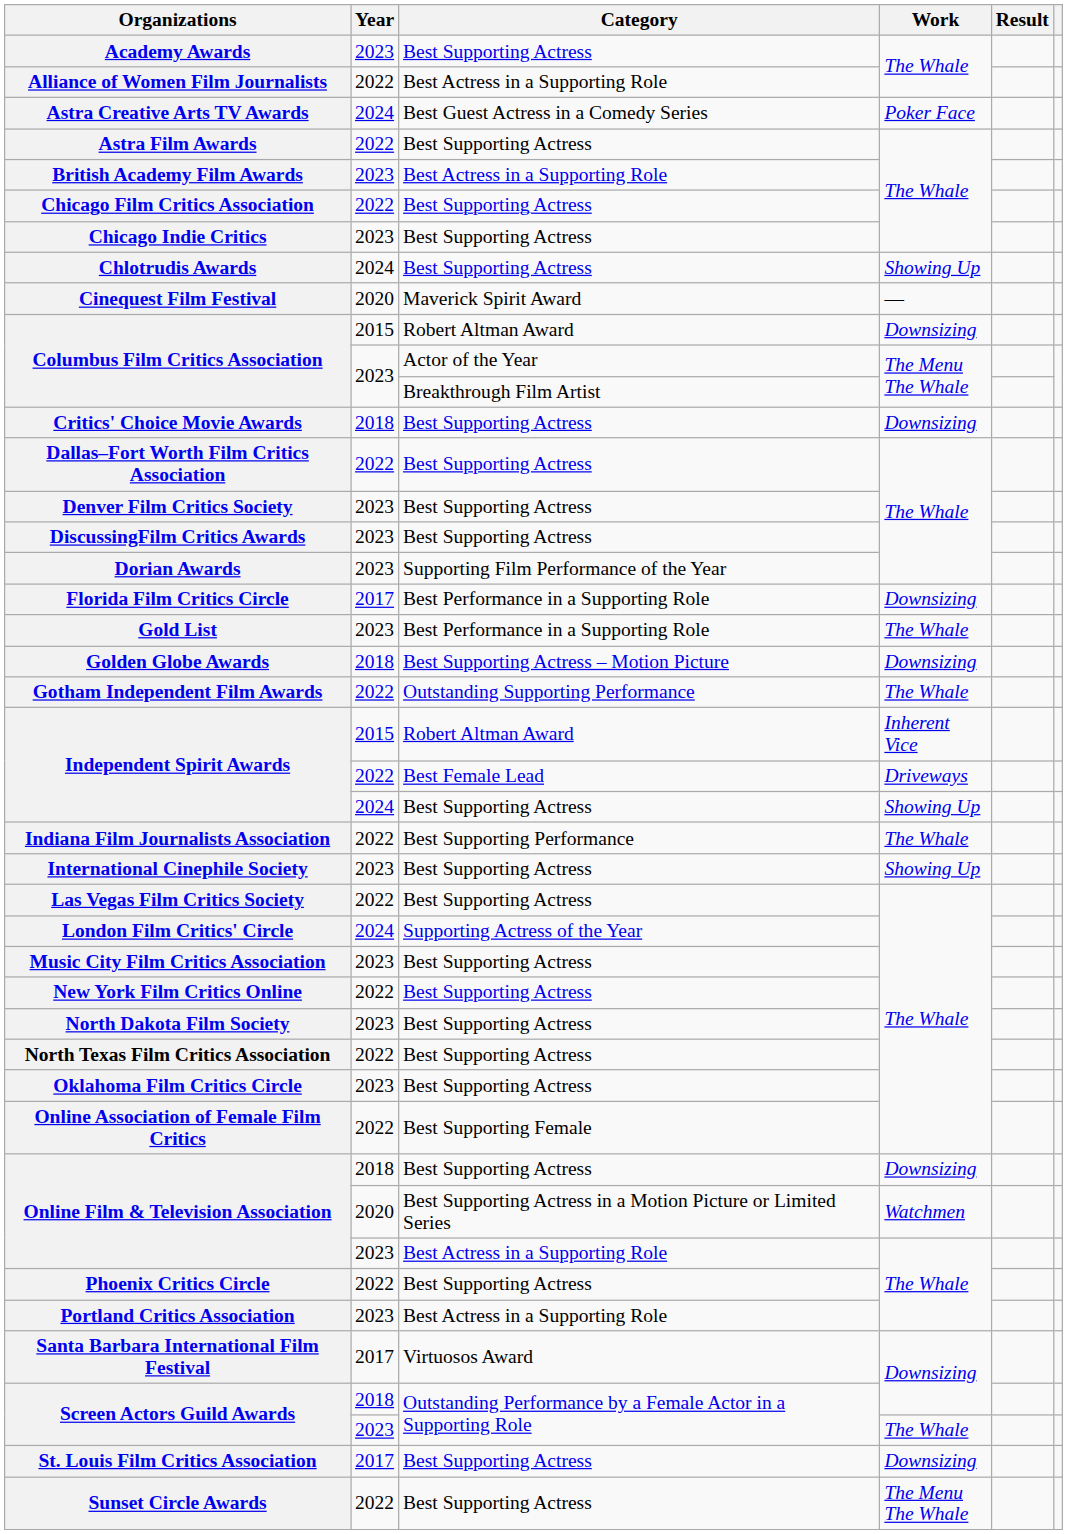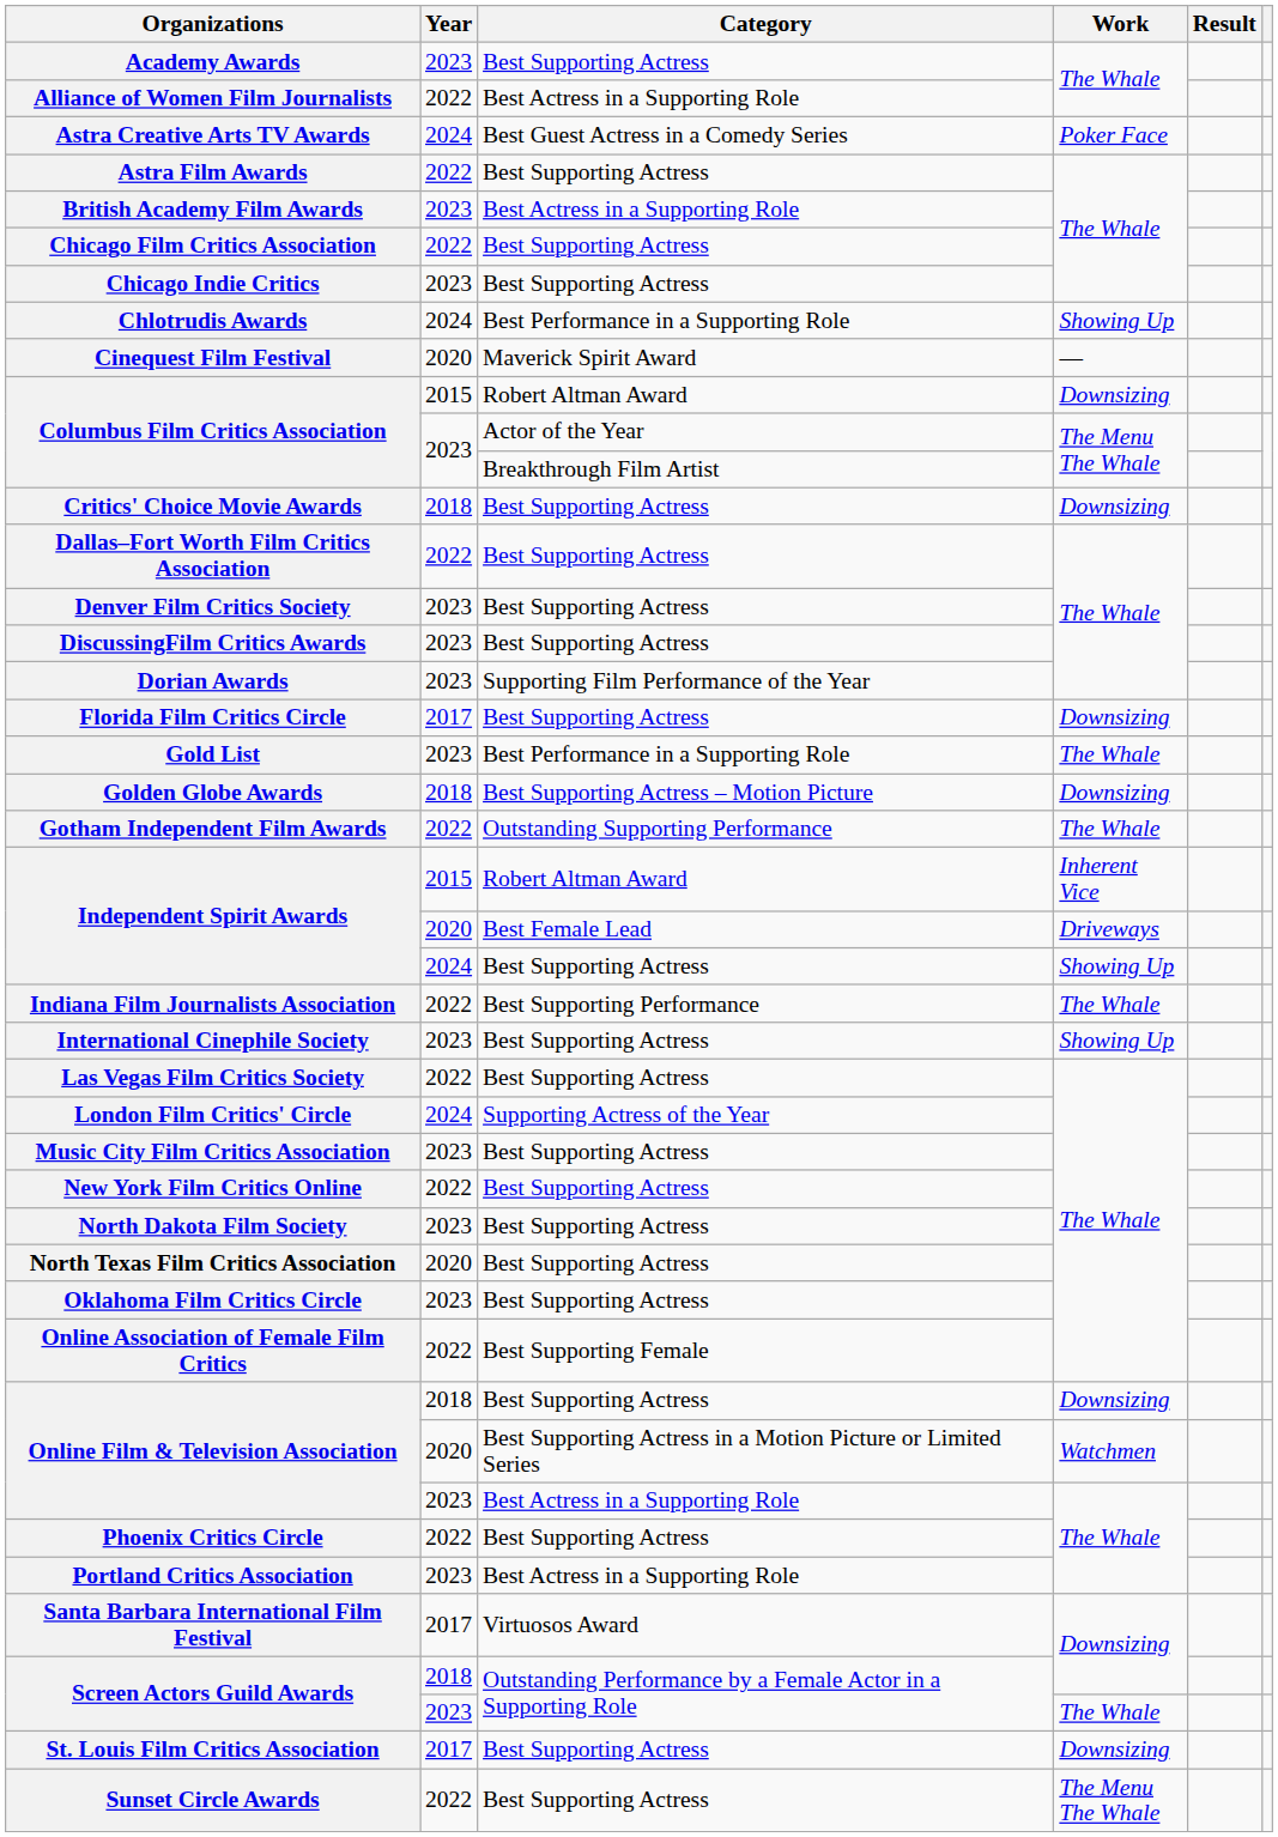Chlotrudis Awards | Category: Best Supporting Actress -> Best Performance in a Supporting Role
Florida Film Critics Circle | Category: Best Performance in a Supporting Role -> Best Supporting Actress
Independent Spirit Awards / Driveways | Year: 2022 -> 2020
North Texas Film Critics Association | Year: 2022 -> 2020
